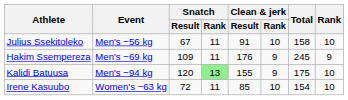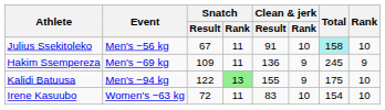Julius Ssekitoleko | Total: no background -> paleturquoise background
Hakim Ssempereza | Clean & jerk / Result: 176 -> 136
Kalidi Batuusa | Snatch / Result: 120 -> 122
Irene Kasuubo | Clean & jerk / Result: 85 -> 83
